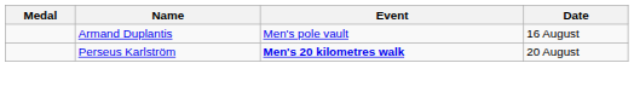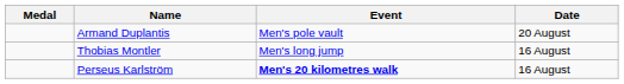Armand Duplantis | Date: 16 August -> 20 August
+ row: Thobias Montler | Men's long jump | 16 August
Perseus Karlström | Date: 20 August -> 16 August
